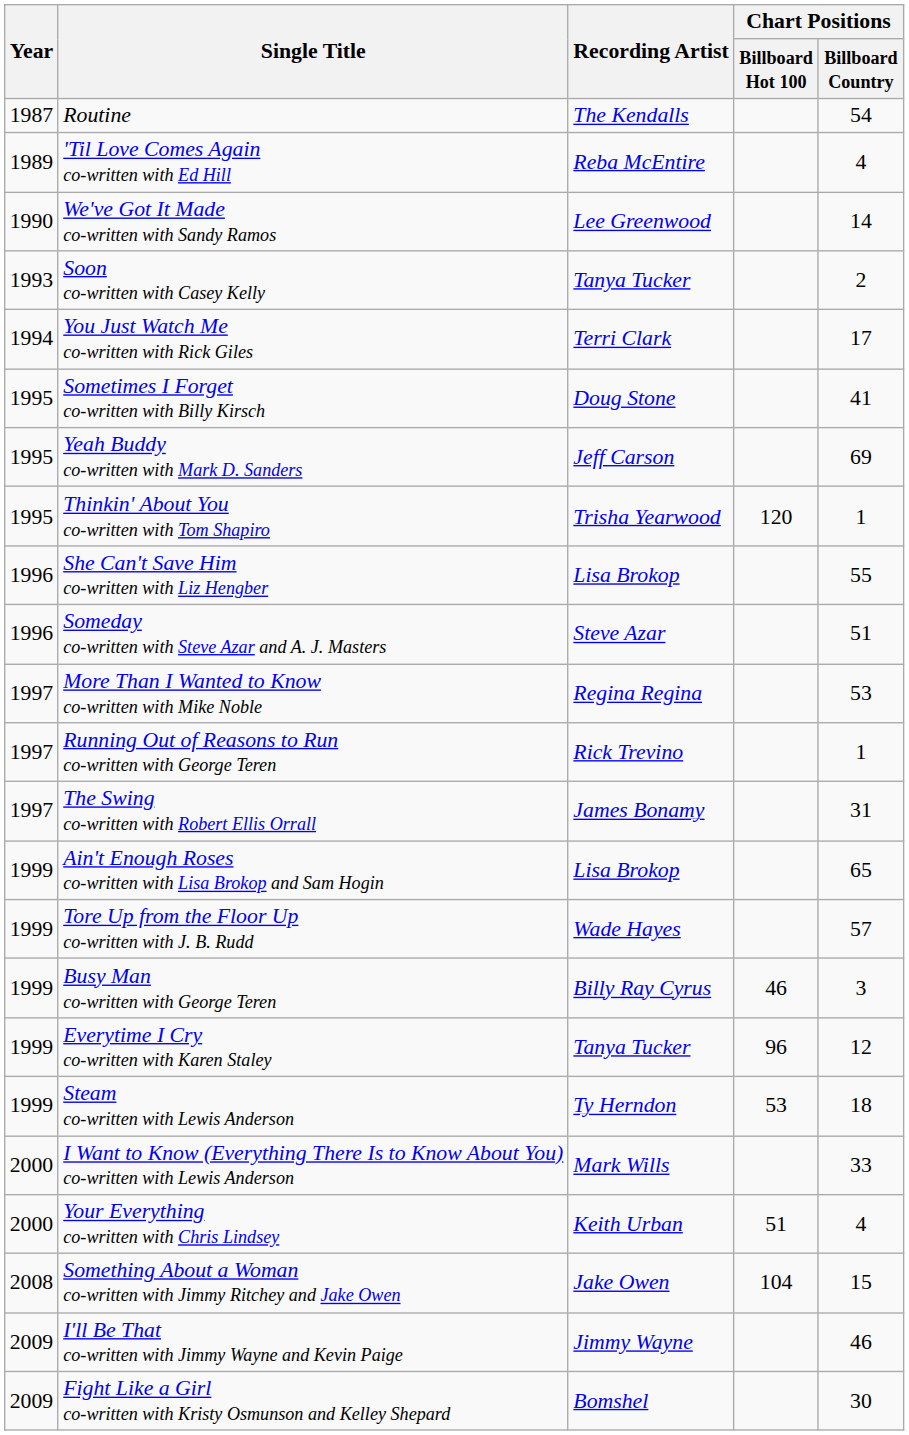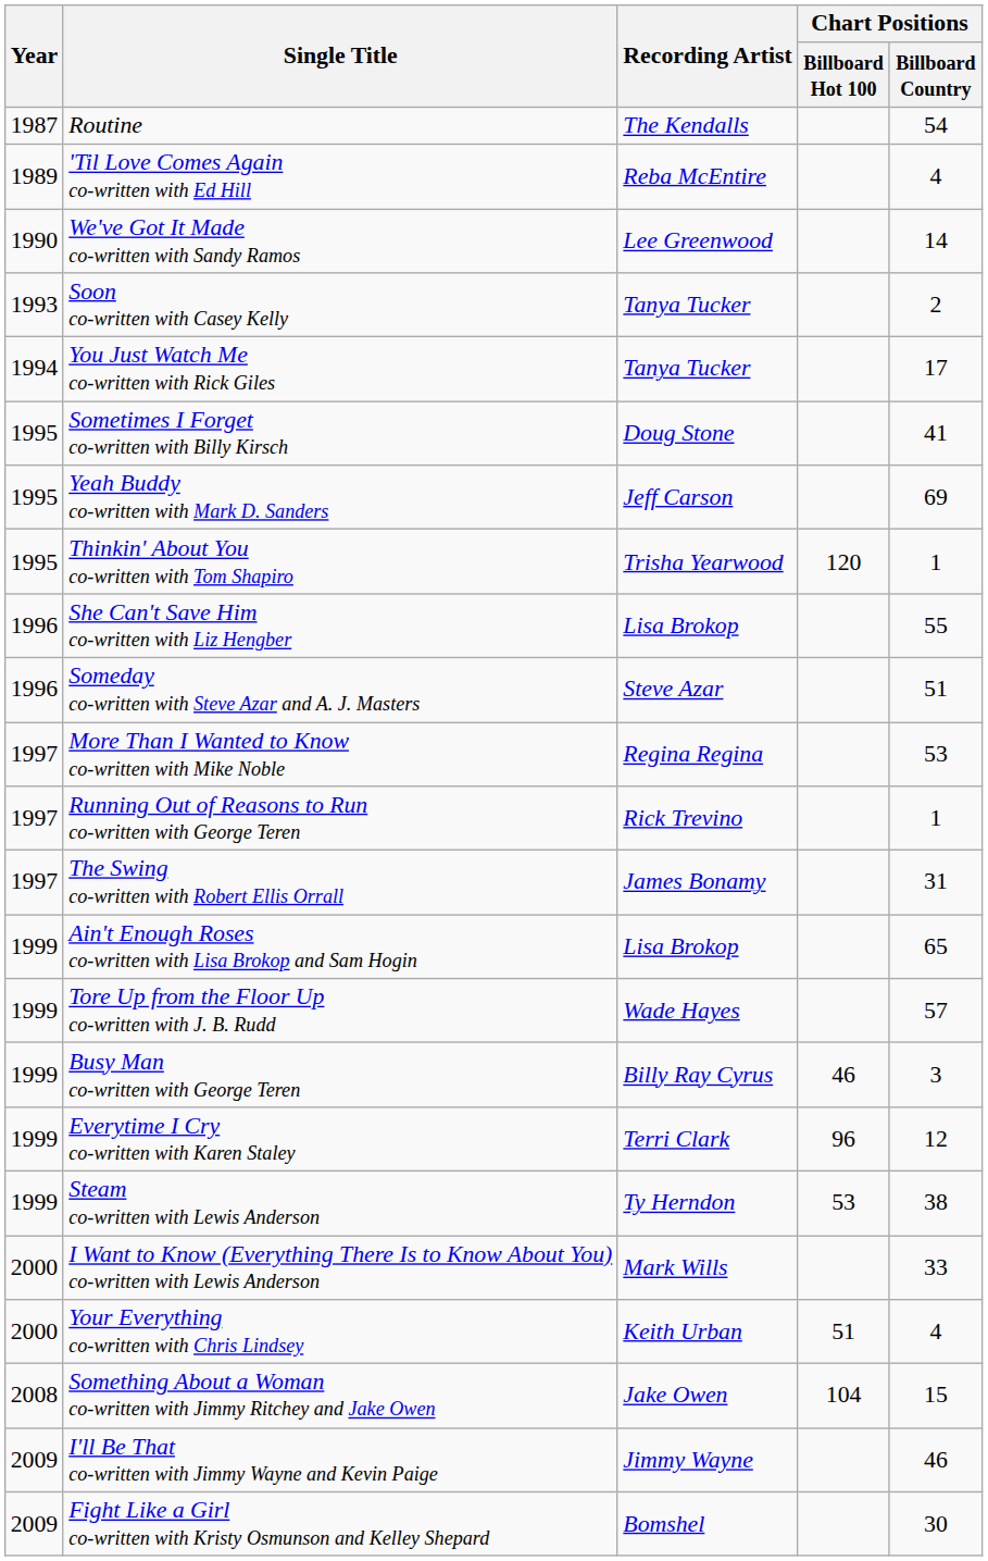You Just Watch Me co-written with Rick Giles | Recording Artist: Terri Clark -> Tanya Tucker
Everytime I Cry co-written with Karen Staley | Recording Artist: Tanya Tucker -> Terri Clark
Steam co-written with Lewis Anderson | Chart Positions / Billboard Country: 18 -> 38
